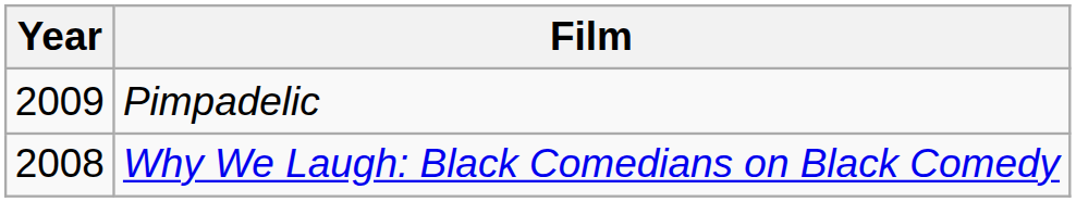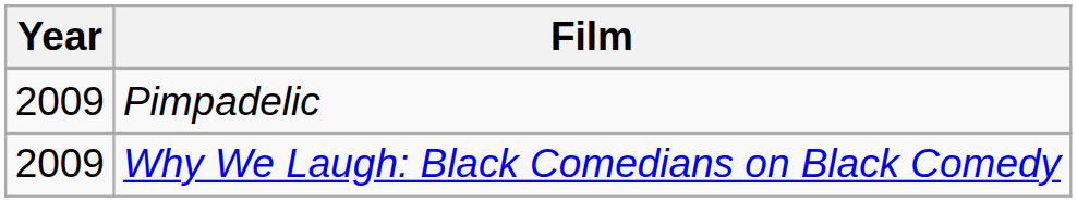Why We Laugh: Black Comedians on Black Comedy | Year: 2008 -> 2009
